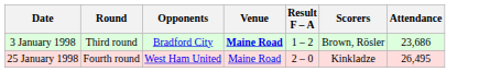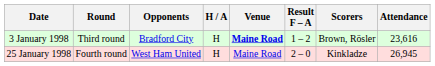+ column: H / A | H | H
3 January 1998 | Attendance: 23,686 -> 23,616
25 January 1998 | Attendance: 26,495 -> 26,945
